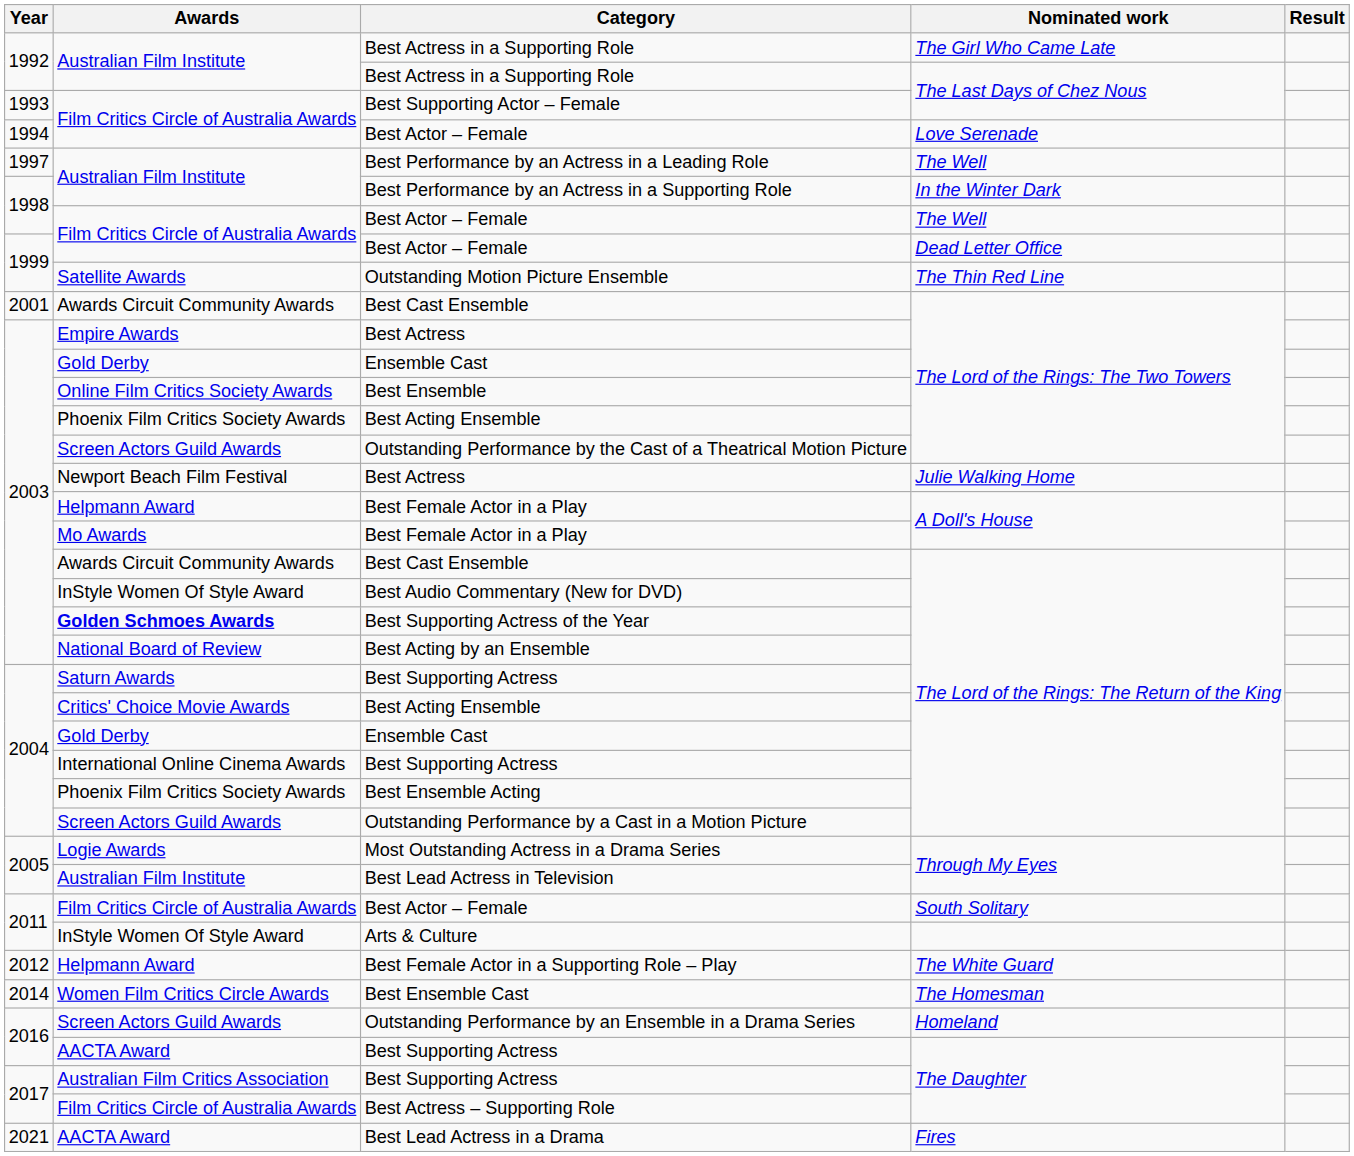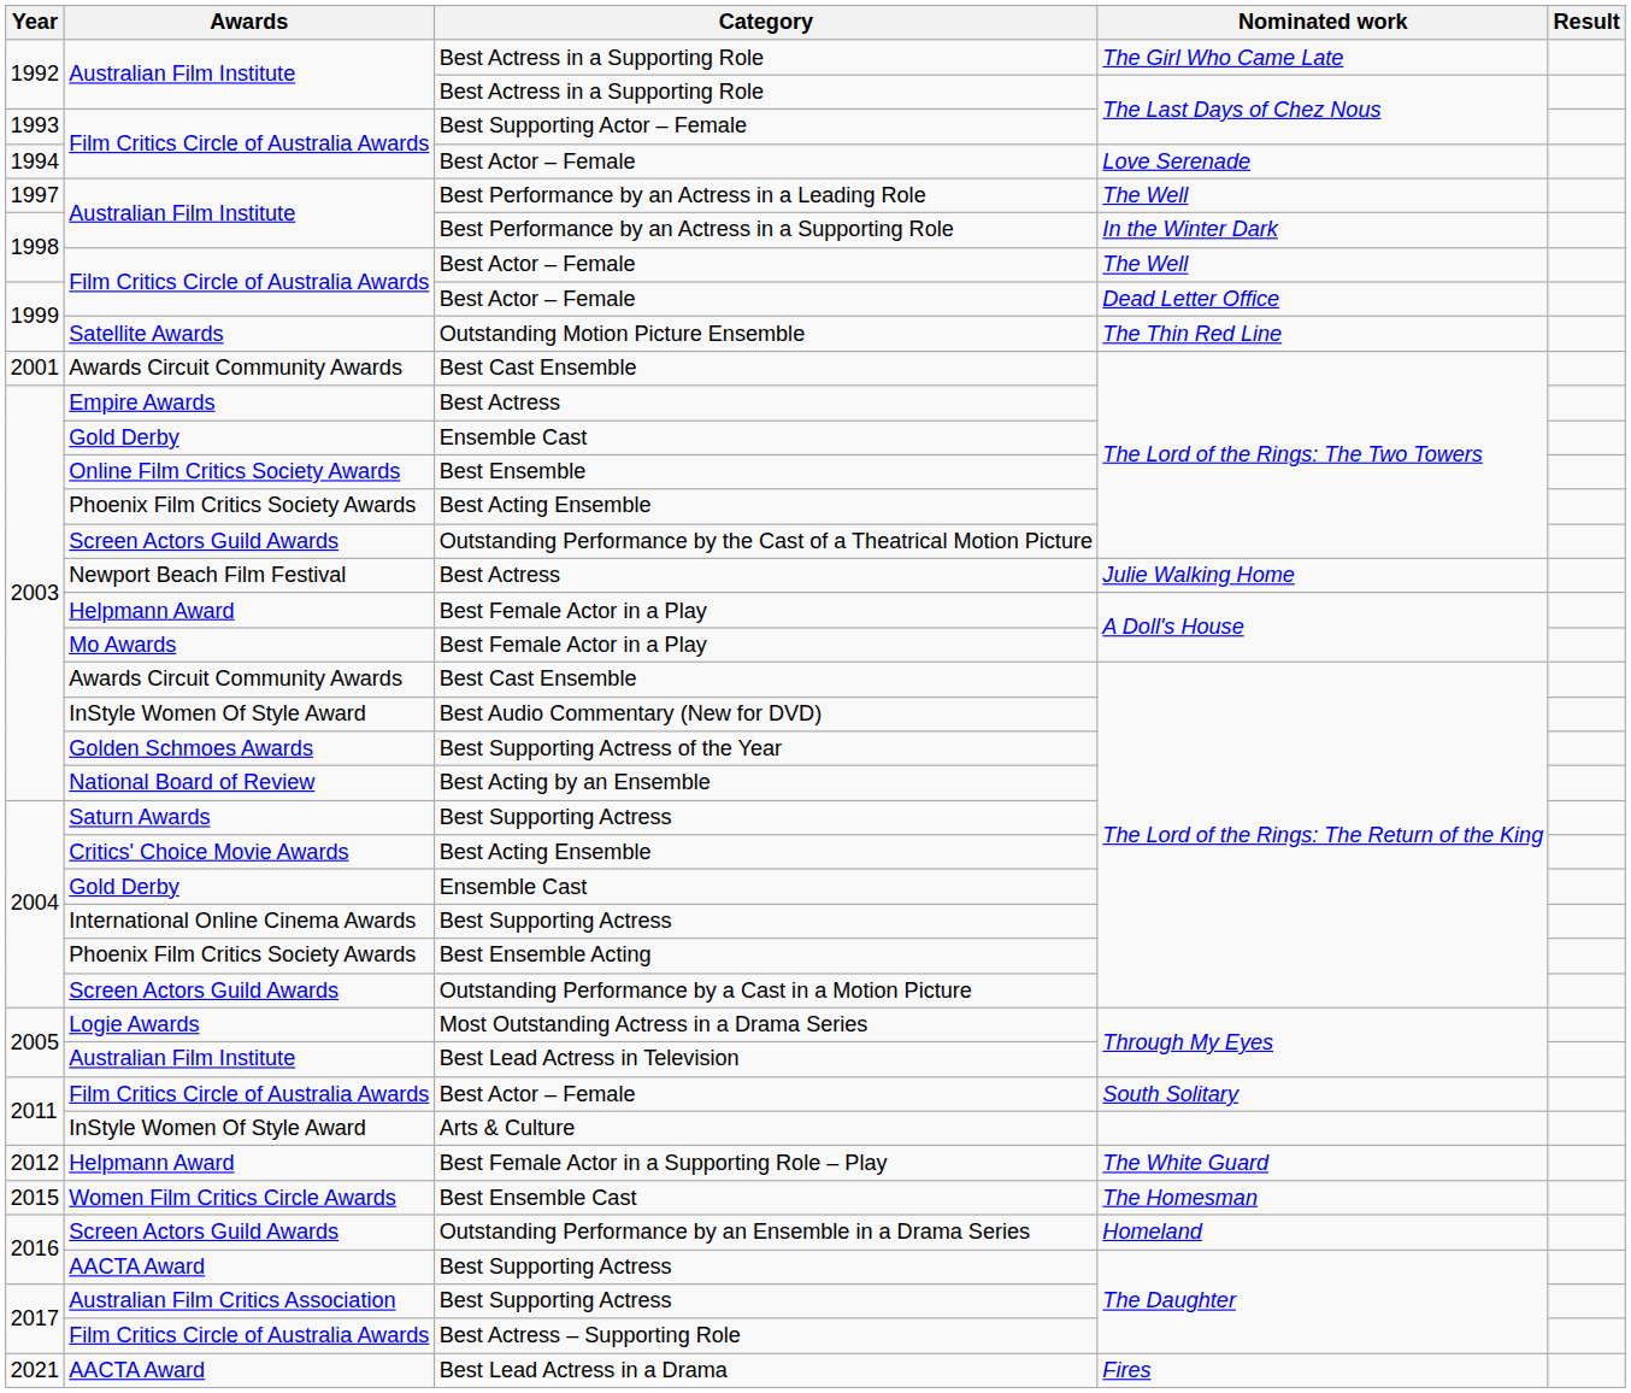Best Supporting Actress of the Year | Awards: bold -> normal
Best Ensemble Cast | Year: 2014 -> 2015
